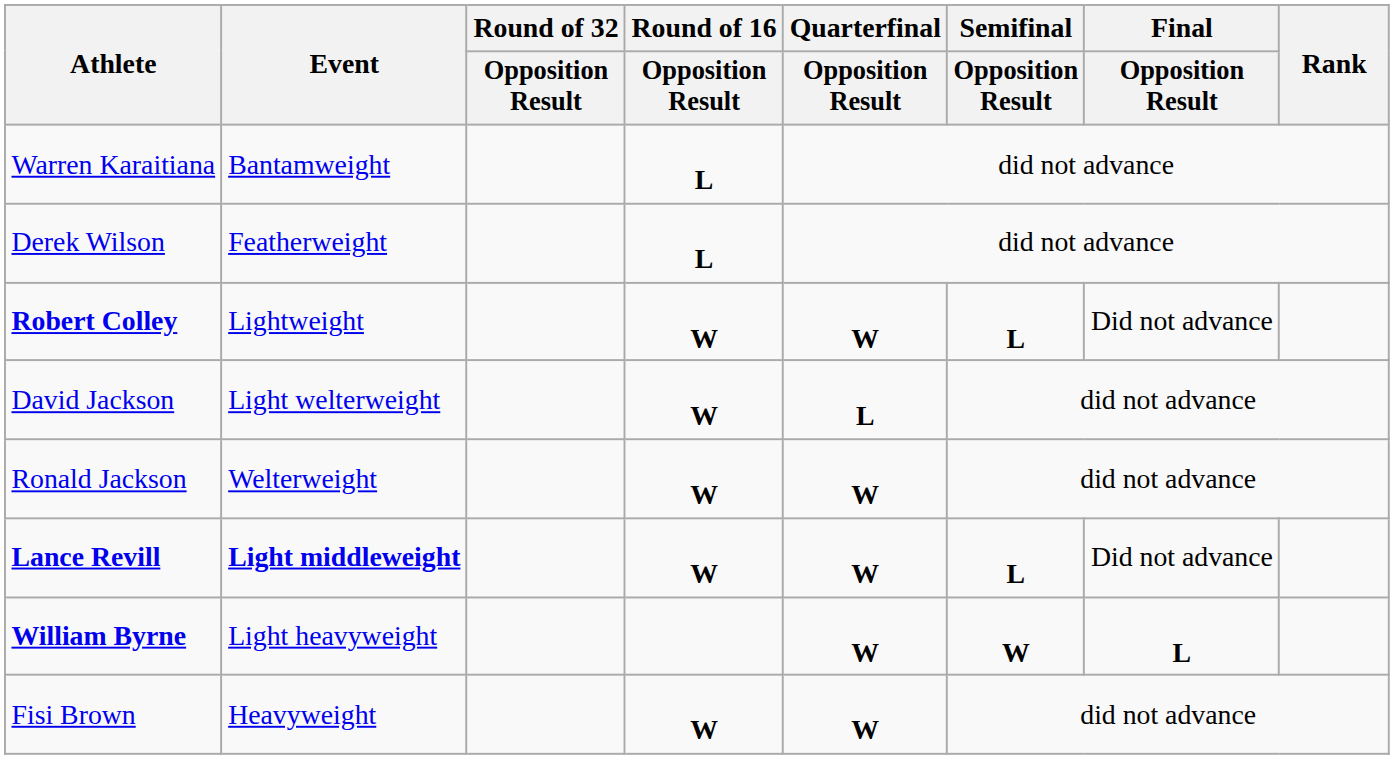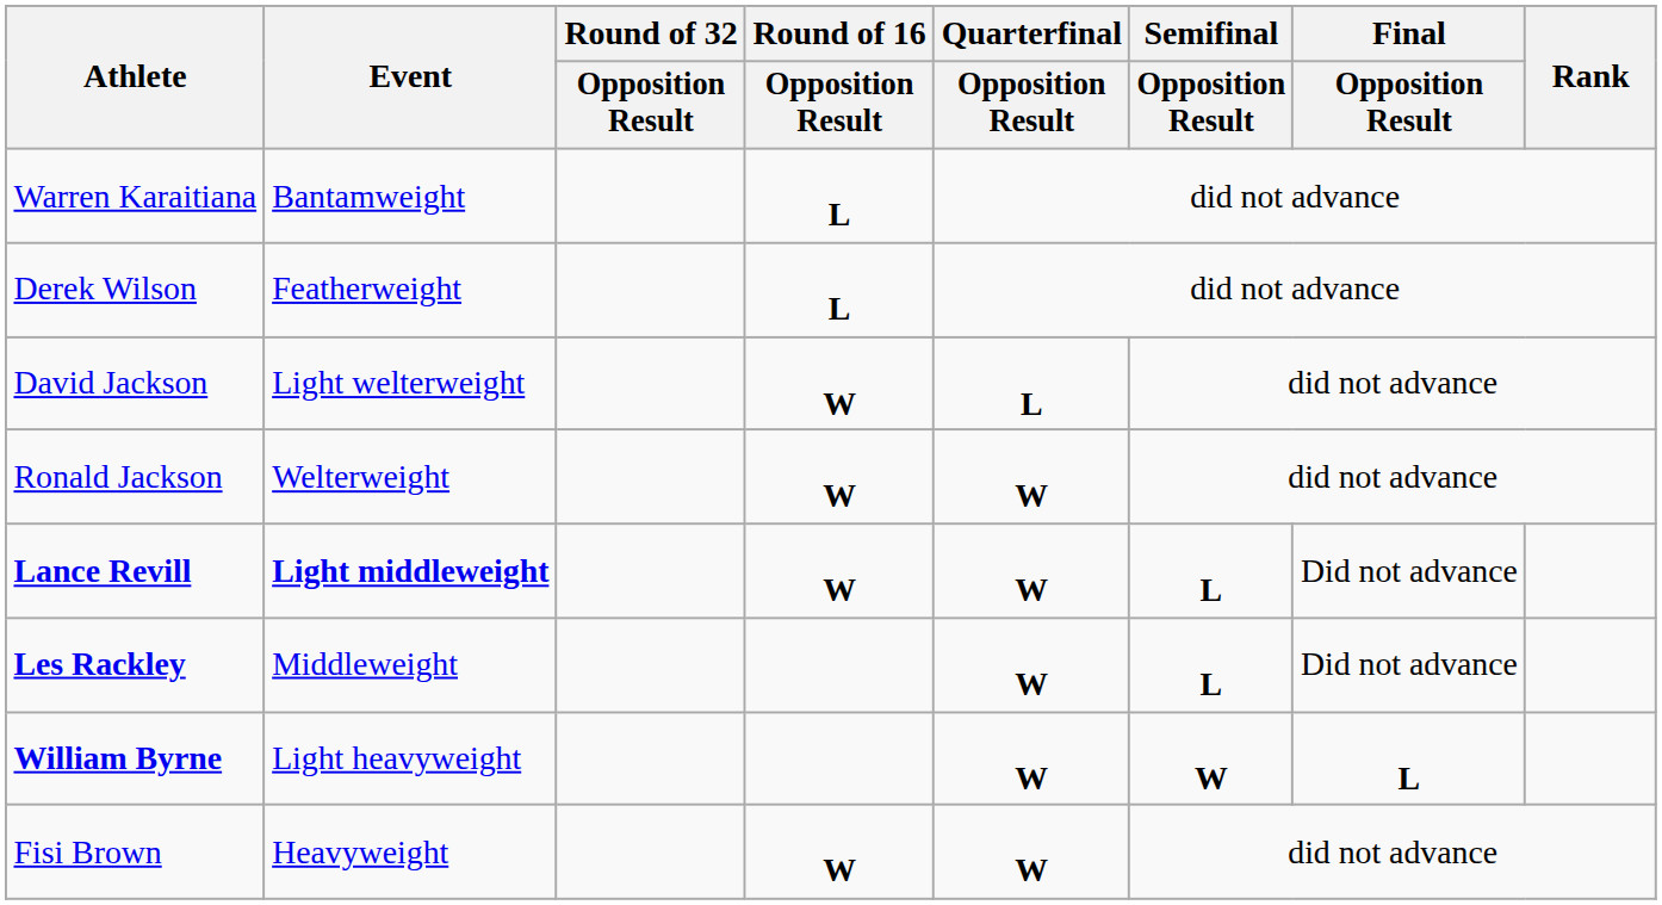- row: Robert Colley | Lightweight | W | W | L | Did not advance
+ row: Les Rackley | Middleweight | W | L | Did not advance
